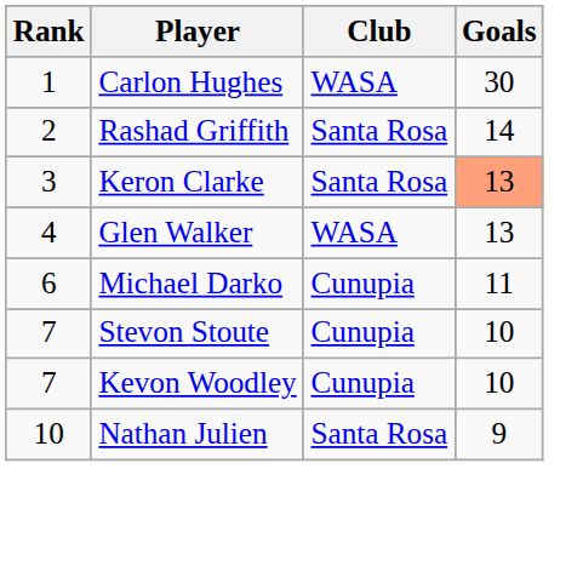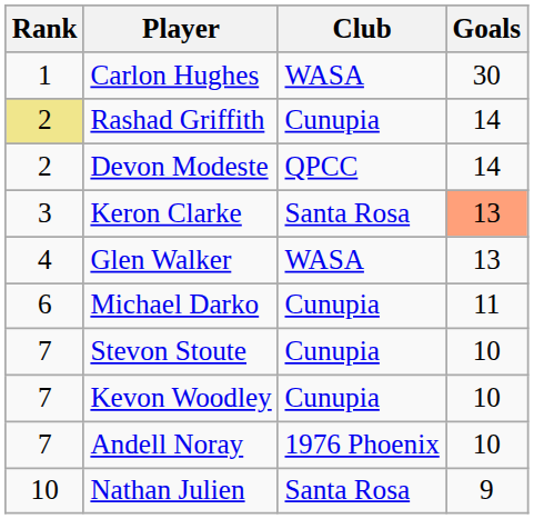Rashad Griffith | Rank: no background -> khaki background
Rashad Griffith | Club: Santa Rosa -> Cunupia
+ row: 2 | Devon Modeste | QPCC | 14
+ row: 7 | Andell Noray | 1976 Phoenix | 10
